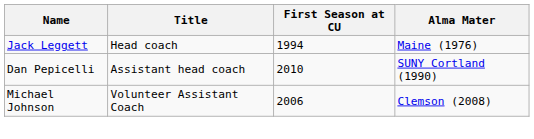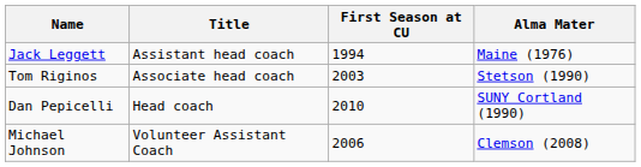Jack Leggett | Title: Head coach -> Assistant head coach
+ row: Tom Riginos | Associate head coach | 2003 | Stetson (1990)
Dan Pepicelli | Title: Assistant head coach -> Head coach
